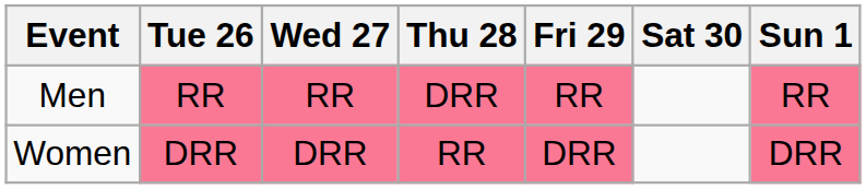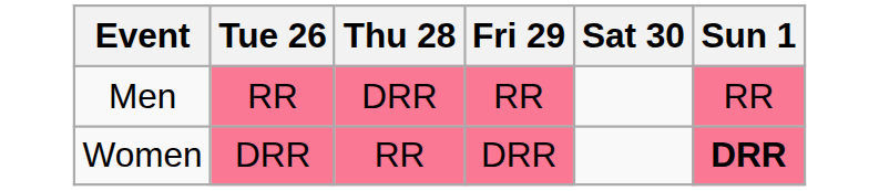- column: Wed 27 | RR | DRR
Women | Sun 1: normal -> bold
